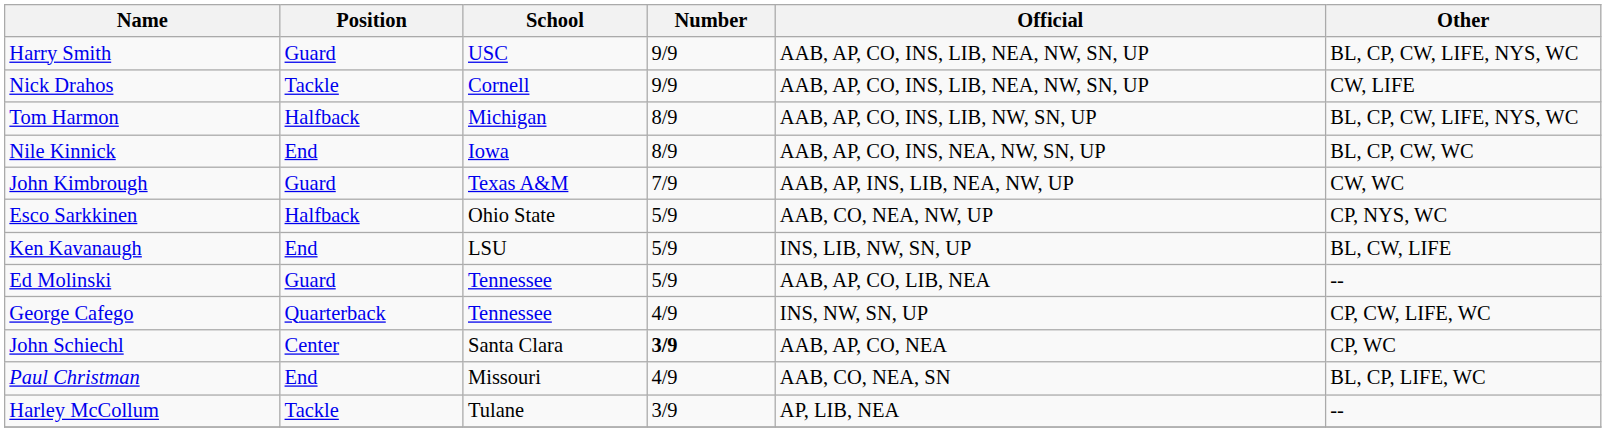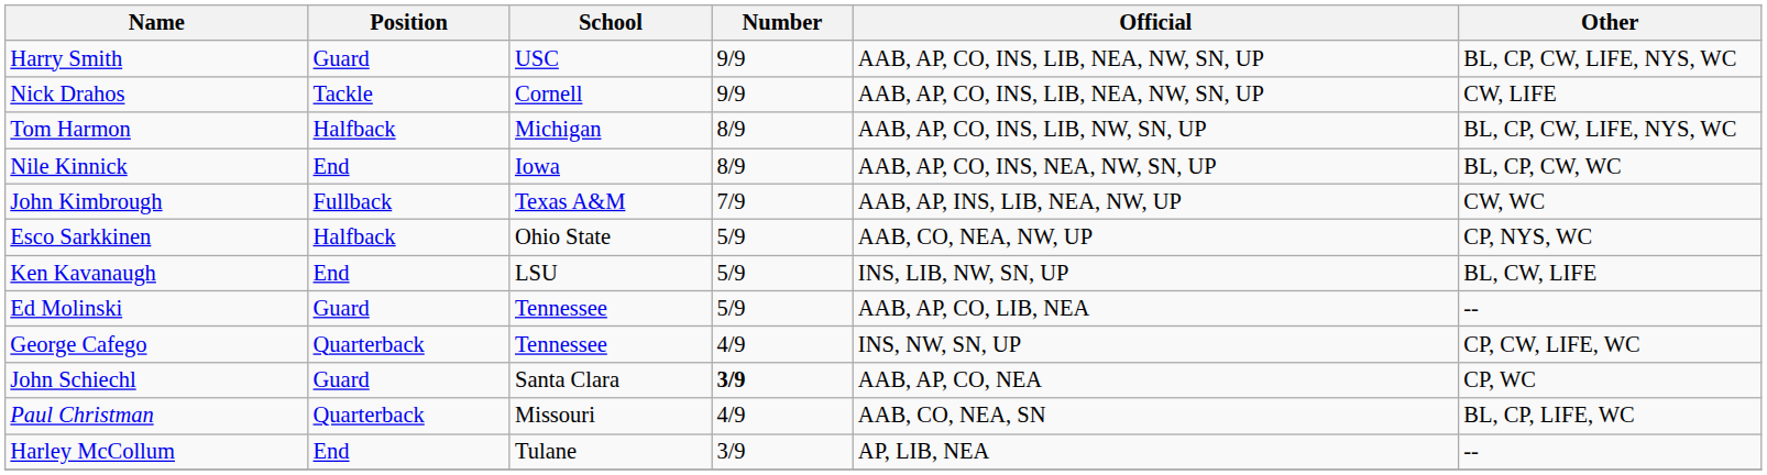John Kimbrough | Position: Guard -> Fullback
John Schiechl | Position: Center -> Guard
Paul Christman | Position: End -> Quarterback
Harley McCollum | Position: Tackle -> End
